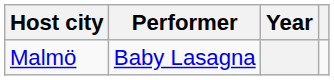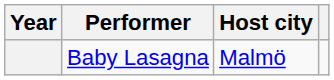columns swapped: Year <-> Host city
